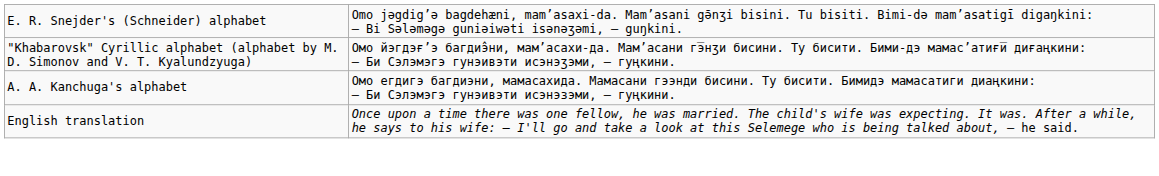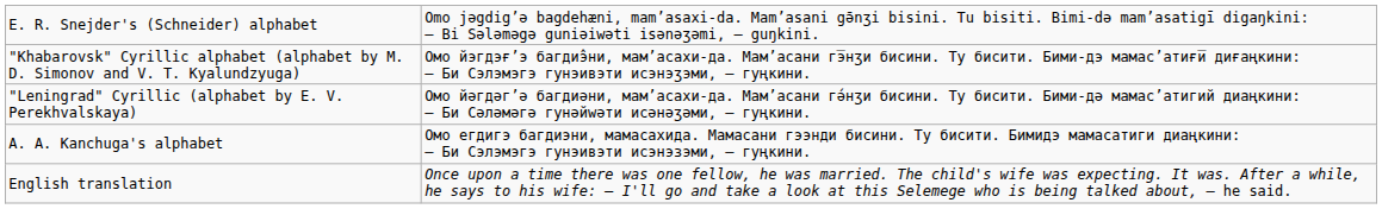+ row: "Leningrad" Cyrillic (alphabet by E. V. Perekhvalskaya) | Омо йəгдəг’ə багдиəни, мам’асахи-да. Мам’асани гə́нʒи бисини. Ту бисити. Бими-дə мамас’атигий диаңкини: — Би Сəлəмəгə гунəйwəти исəнəʒəми, — гуңкини.
